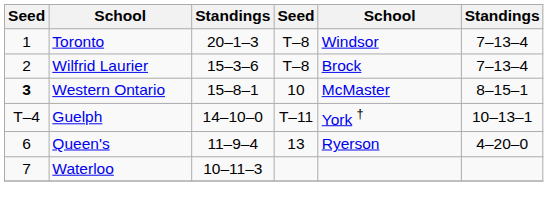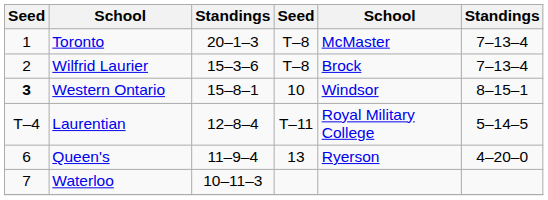Toronto | column 5: Windsor -> McMaster
Western Ontario | column 5: McMaster -> Windsor
- row: T–4 | Guelph | 14–10–0 | T–11 | York † | 10–13–1
+ row: T–4 | Laurentian | 12–8–4 | T–11 | Royal Military College | 5–14–5
